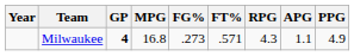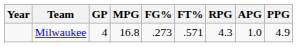Milwaukee | GP: bold -> normal
Milwaukee | APG: 1.1 -> 1.0
